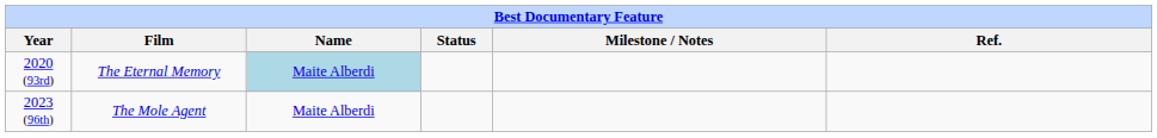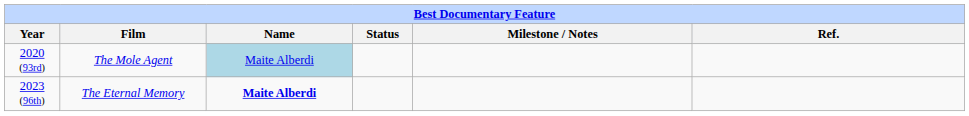2020 (93rd) | Film: The Eternal Memory -> The Mole Agent
2023 (96th) | Film: The Mole Agent -> The Eternal Memory
2023 (96th) | Name: normal -> bold
